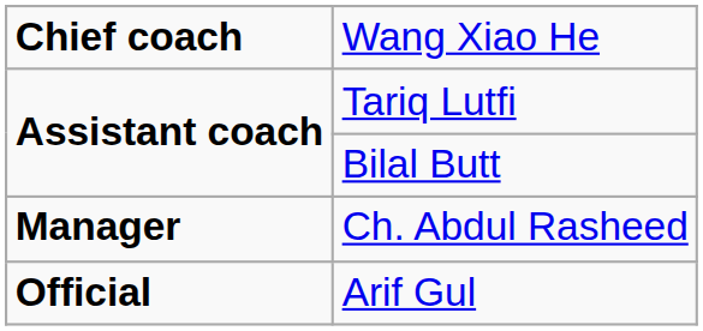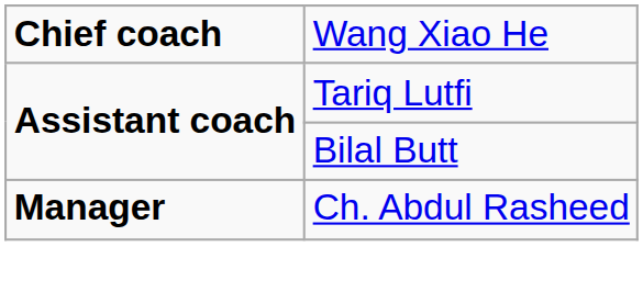- row: Official | Arif Gul
